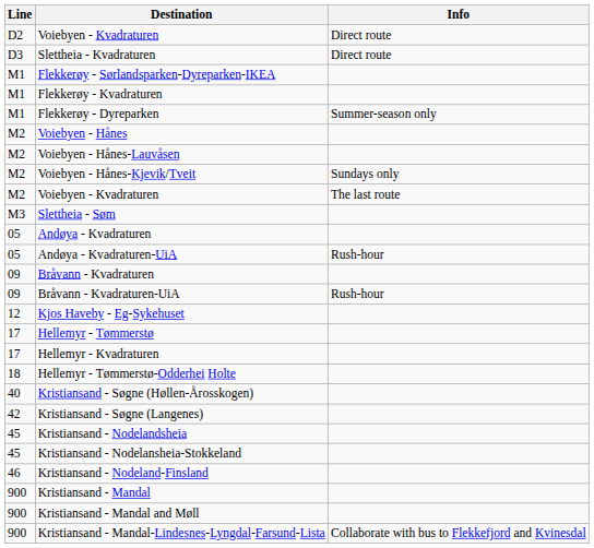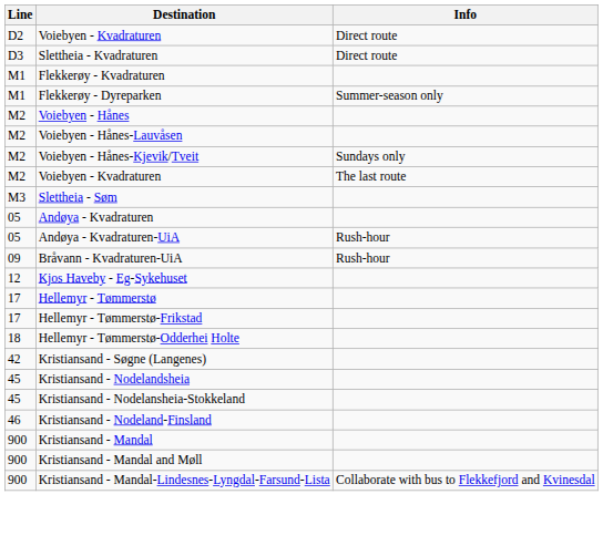- row: M1 | Flekkerøy - Sørlandsparken-Dyreparken-IKEA
- row: 09 | Bråvann - Kvadraturen
+ row: 17 | Hellemyr - Tømmerstø-Frikstad
- row: 17 | Hellemyr - Kvadraturen
- row: 40 | Kristiansand - Søgne (Høllen-Årosskogen)
